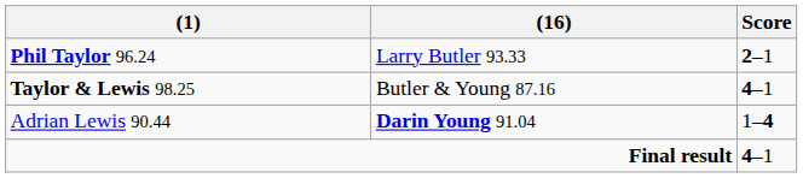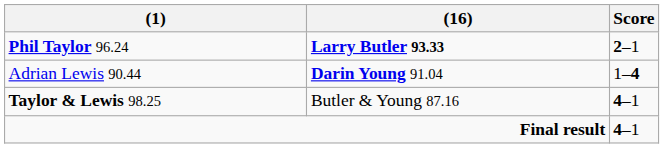Phil Taylor 96.24 | (16): normal -> bold
rows swapped: Adrian Lewis 90.44 <-> Taylor & Lewis 98.25
